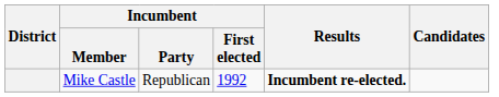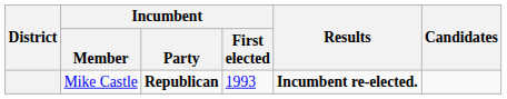Mike Castle | Incumbent / Party: normal -> bold
Mike Castle | Incumbent / First elected: 1992 -> 1993
